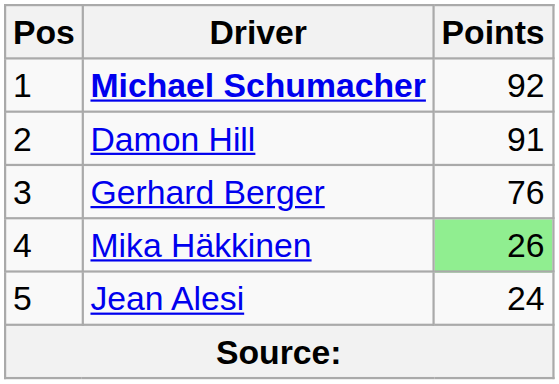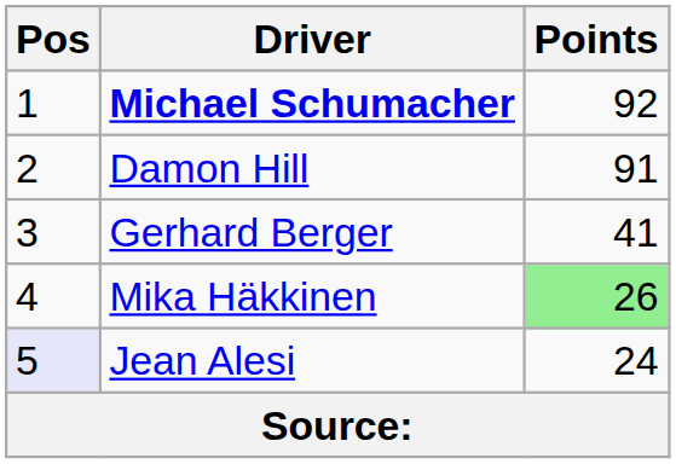Gerhard Berger | Points: 76 -> 41
Jean Alesi | Pos: no background -> lavender background
